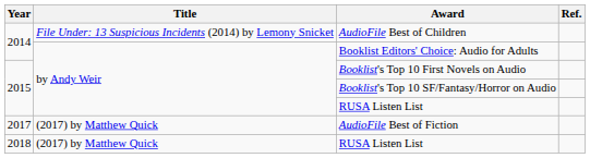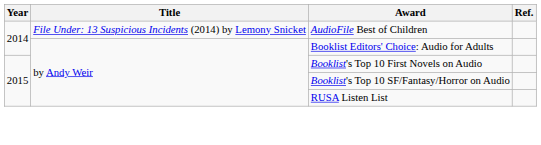- row: 2017 | (2017) by Matthew Quick | AudioFile Best of Fiction
- row: 2018 | (2017) by Matthew Quick | RUSA Listen List
